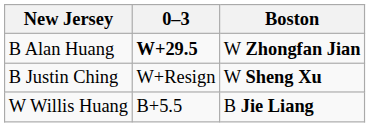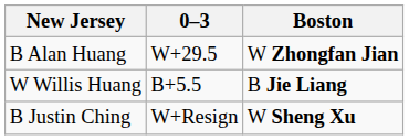B Alan Huang | 0–3: bold -> normal
rows swapped: W Willis Huang <-> B Justin Ching
